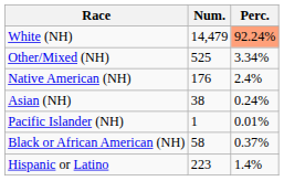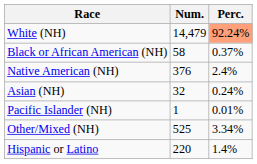rows swapped: Black or African American (NH) <-> Other/Mixed (NH)
Native American (NH) | Num.: 176 -> 376
Asian (NH) | Num.: 38 -> 32
Hispanic or Latino | Num.: 223 -> 220
